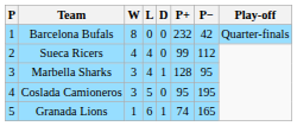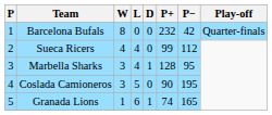Coslada Camioneros | P+: 95 -> 90
